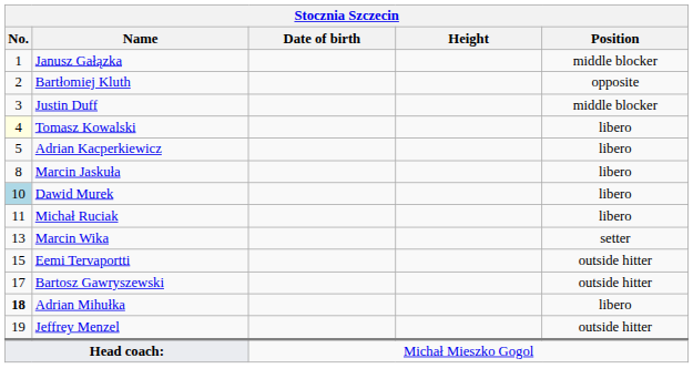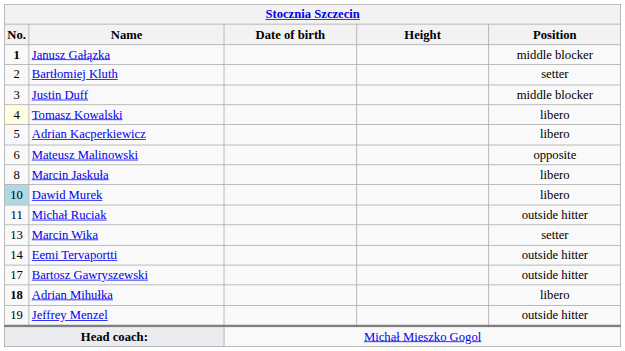Janusz Gałązka | No.: normal -> bold
Bartłomiej Kluth | Position: opposite -> setter
+ row: 6 | Mateusz Malinowski | opposite
Michał Ruciak | Position: libero -> outside hitter
Eemi Tervaportti | No.: 15 -> 14
